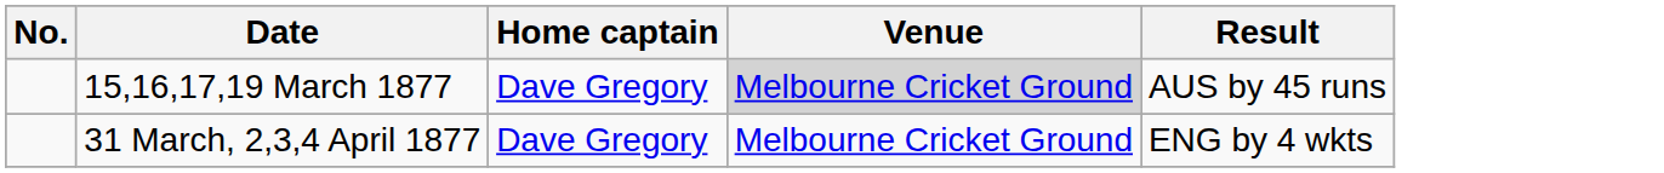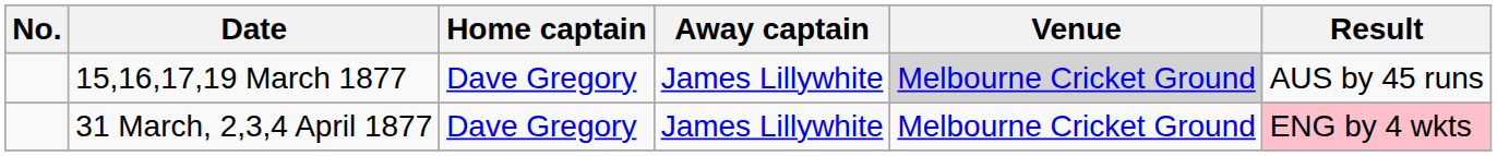+ column: Away captain | James Lillywhite | James Lillywhite
31 March, 2,3,4 April 1877 | Result: no background -> pink background
